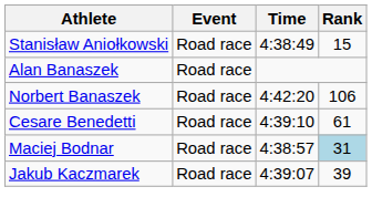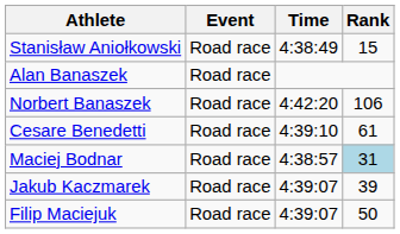+ row: Filip Maciejuk | Road race | 4:39:07 | 50
